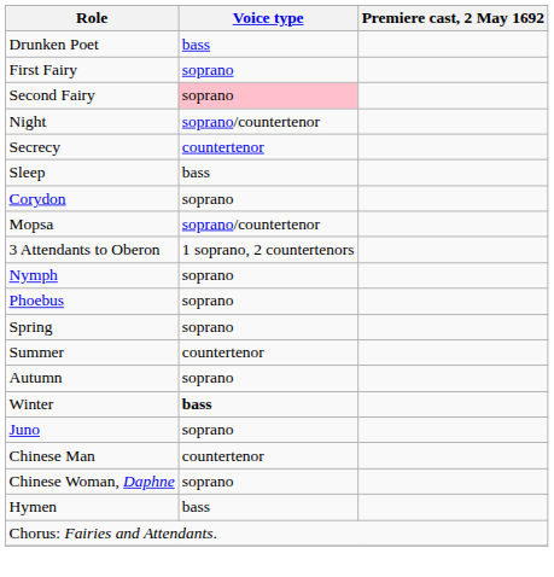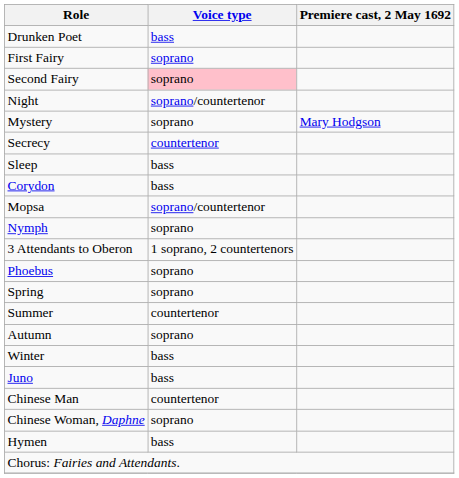+ row: Mystery | soprano | Mary Hodgson
Corydon | Voice type: soprano -> bass
rows swapped: Nymph <-> 3 Attendants to Oberon
Winter | Voice type: bold -> normal
Juno | Voice type: soprano -> bass
